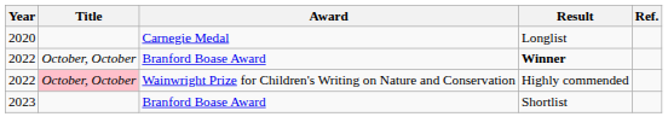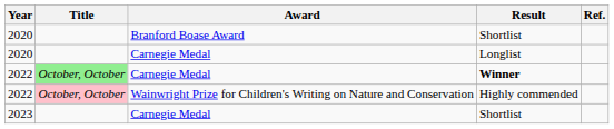+ row: 2020 | Branford Boase Award | Shortlist
Winner | Title: no background -> lightgreen background
Winner | Award: Branford Boase Award -> Carnegie Medal
2023 / Shortlist | Award: Branford Boase Award -> Carnegie Medal
